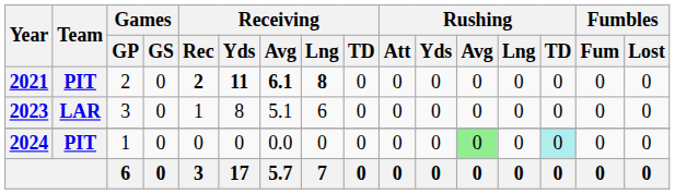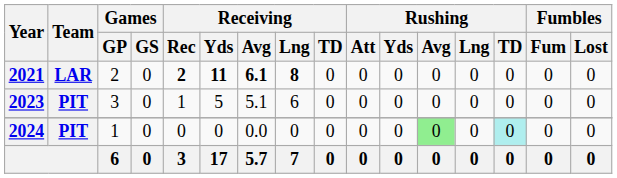2021 | Team: PIT -> LAR
2023 | Team: LAR -> PIT
2023 | Receiving / Yds: 8 -> 5
